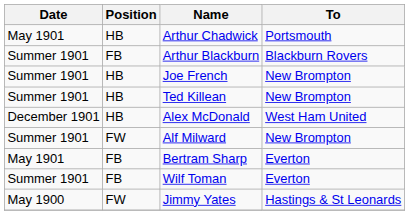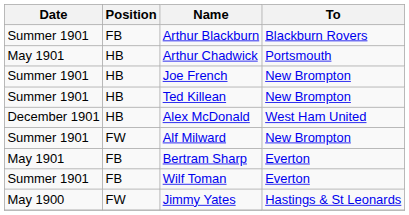rows swapped: Arthur Blackburn <-> Arthur Chadwick
